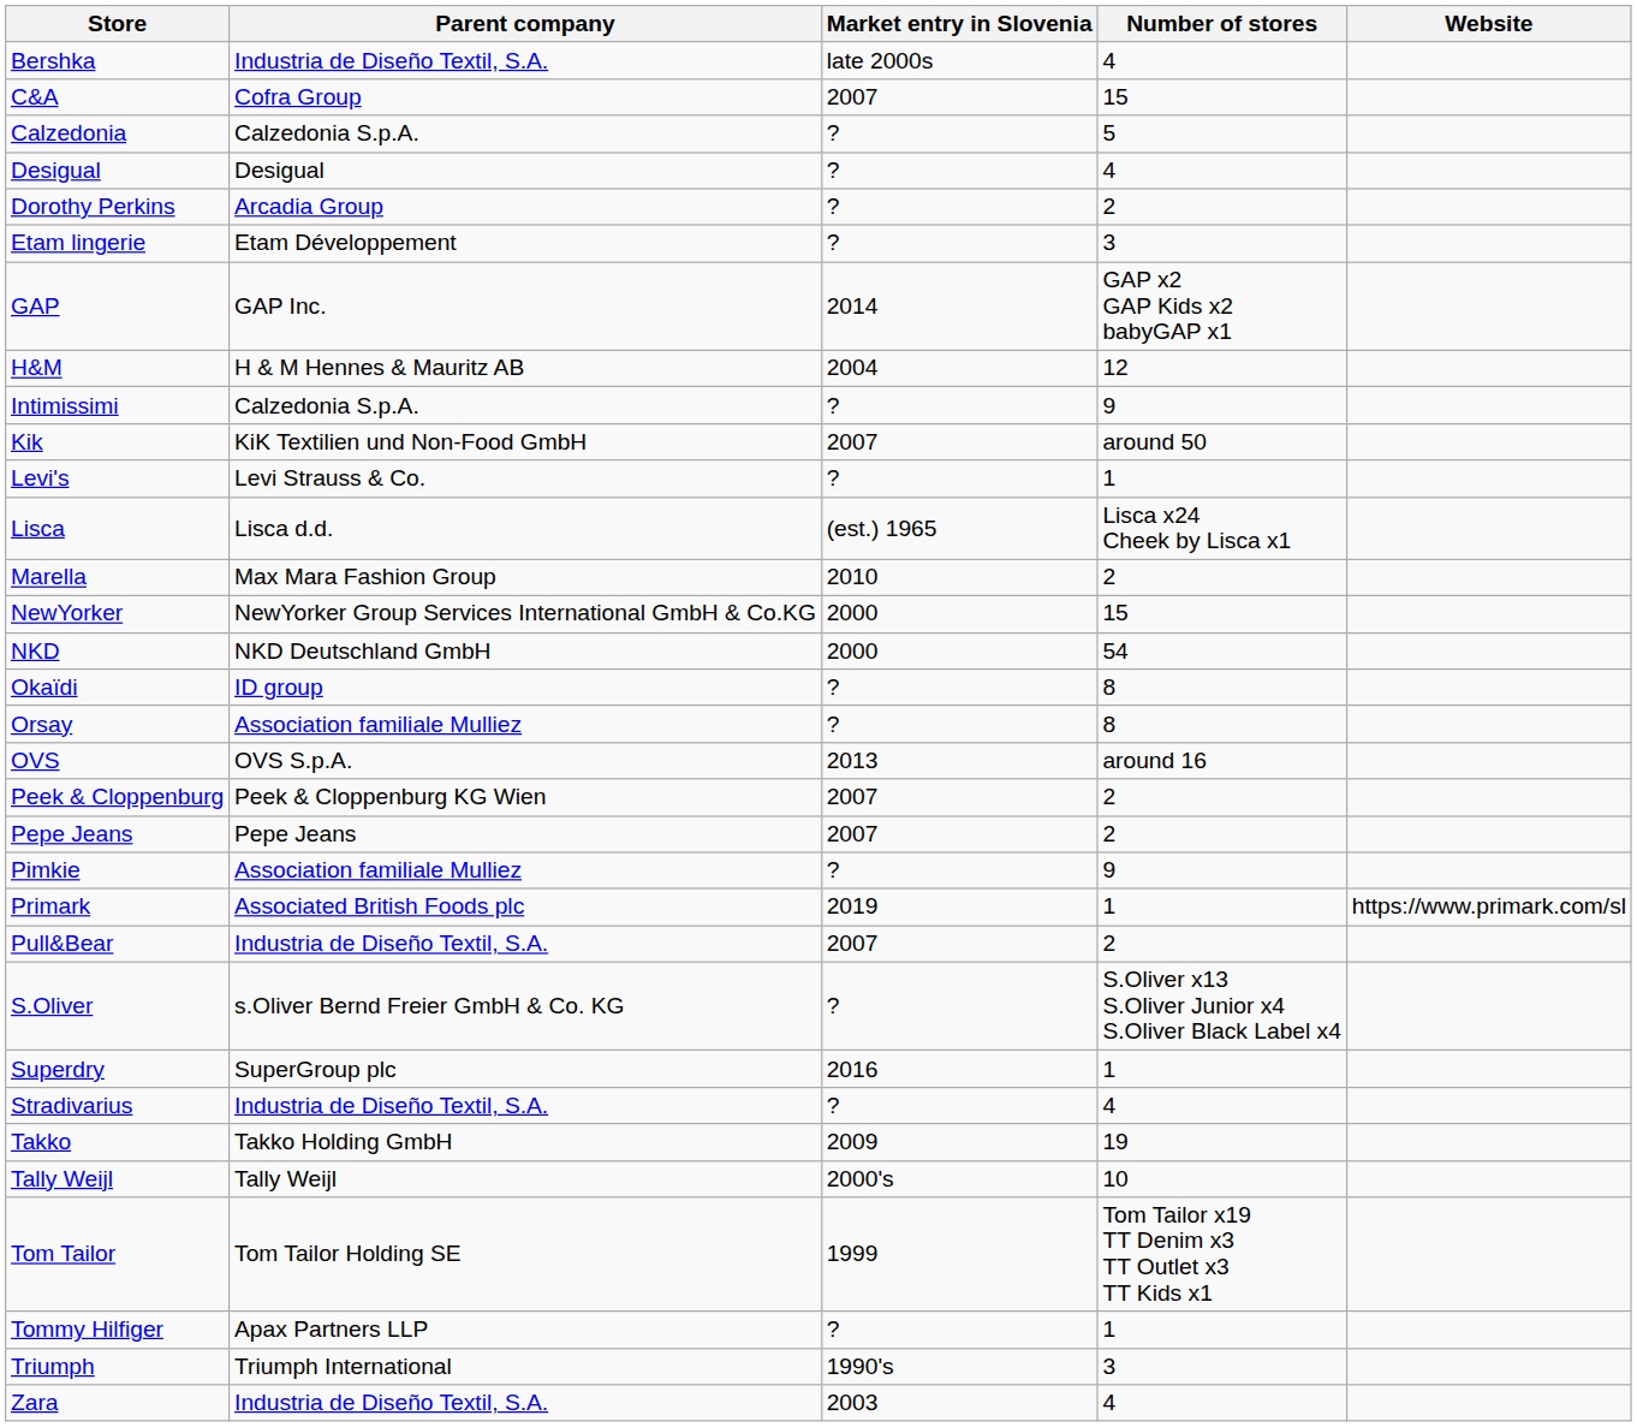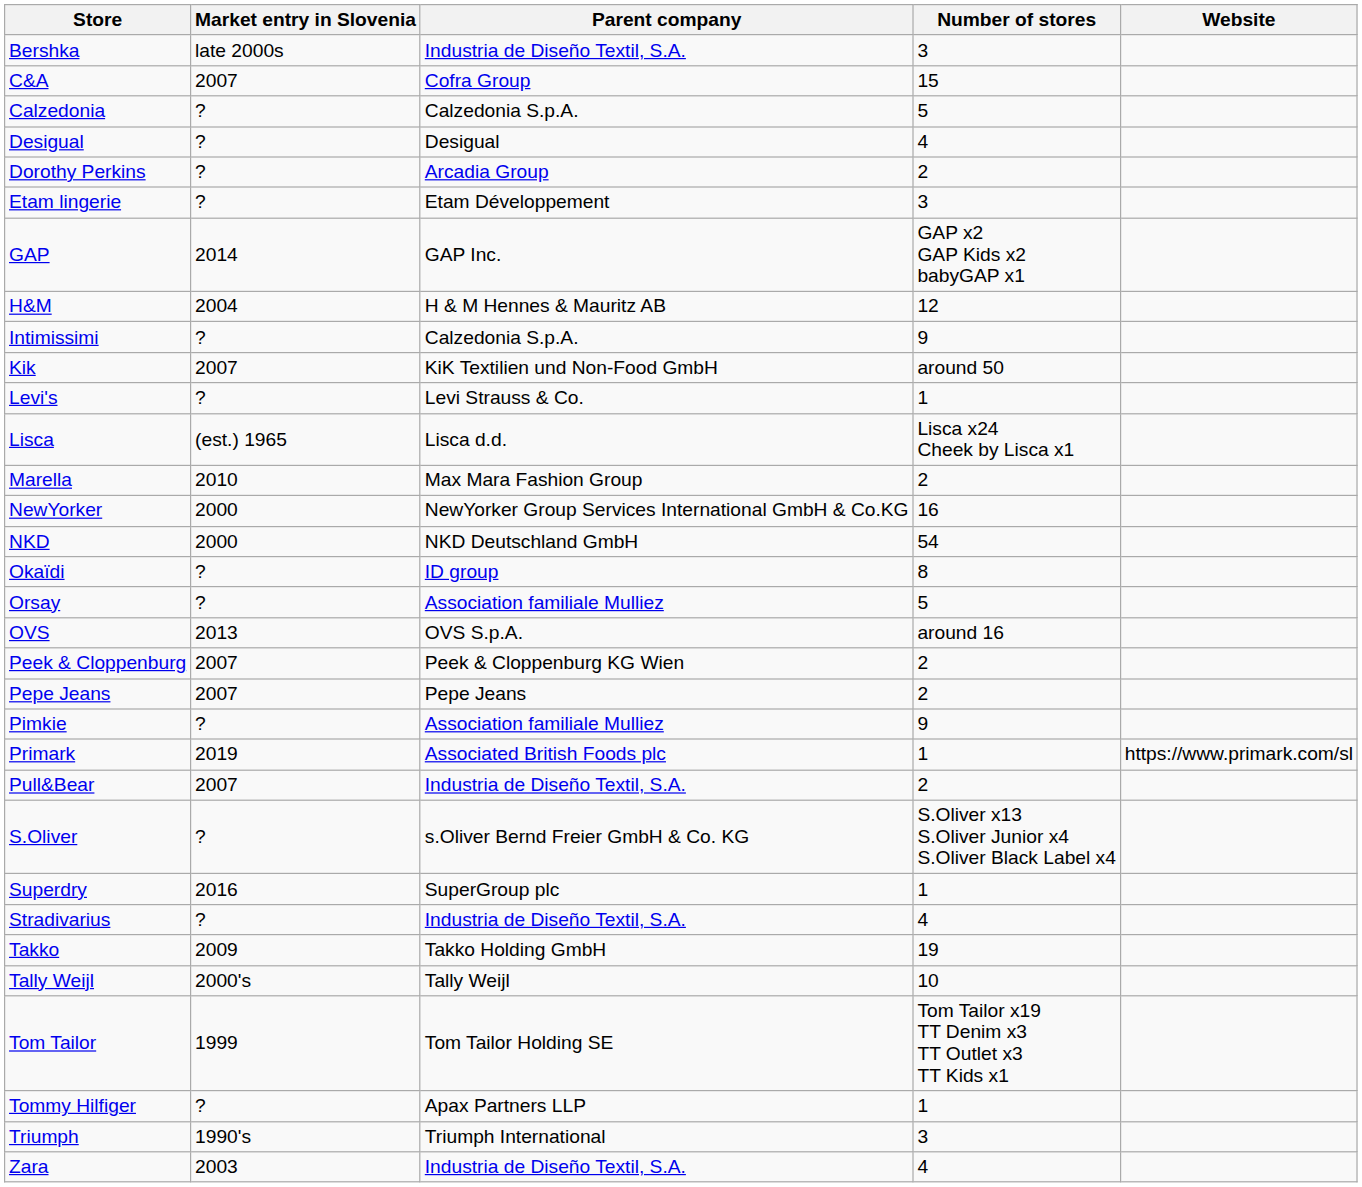columns swapped: Market entry in Slovenia <-> Parent company
Bershka | Number of stores: 4 -> 3
NewYorker | Number of stores: 15 -> 16
Orsay | Number of stores: 8 -> 5
